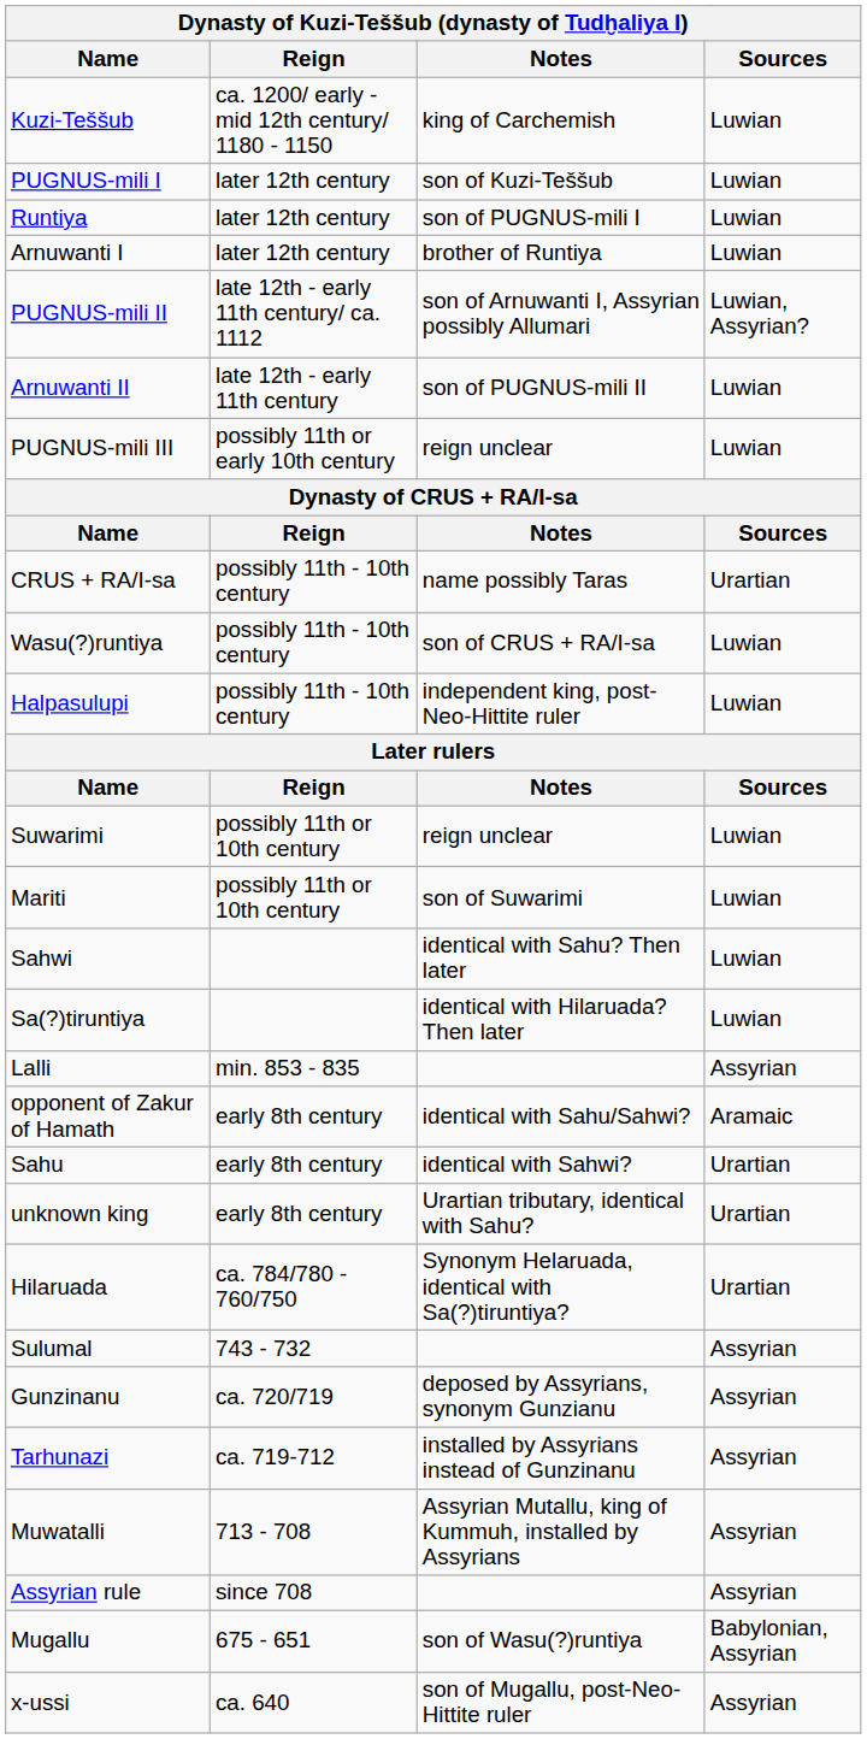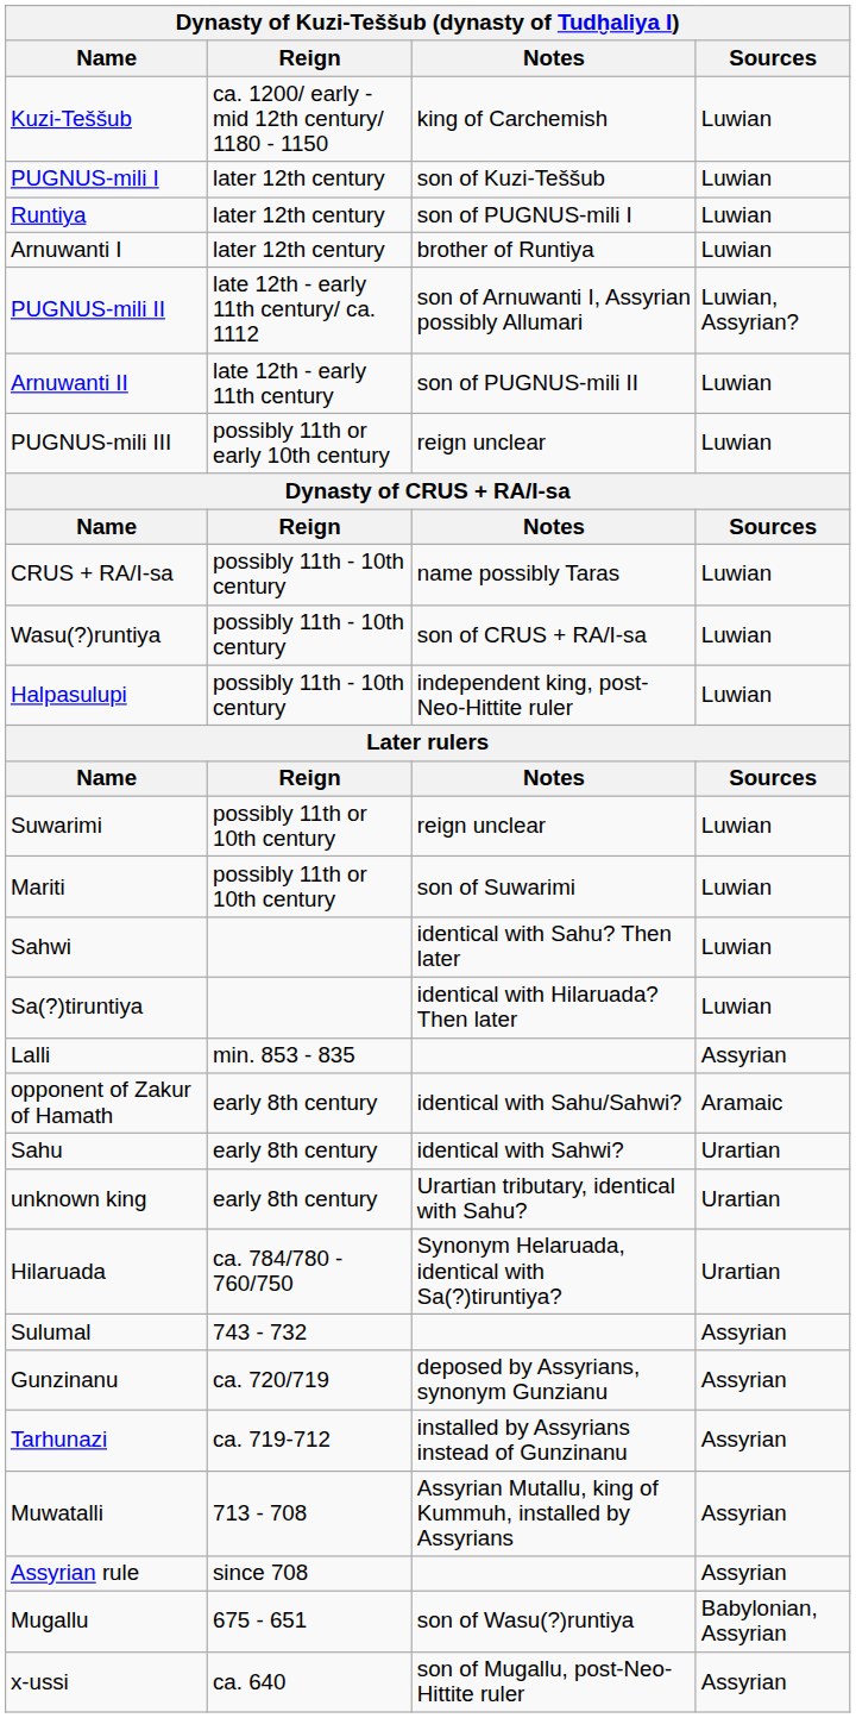CRUS + RA/I-sa | Sources: Urartian -> Luwian
